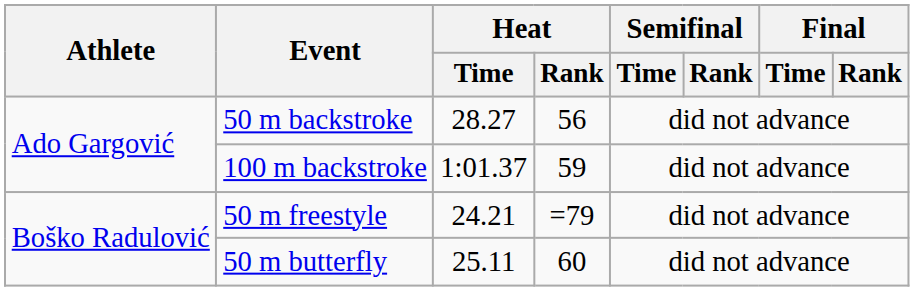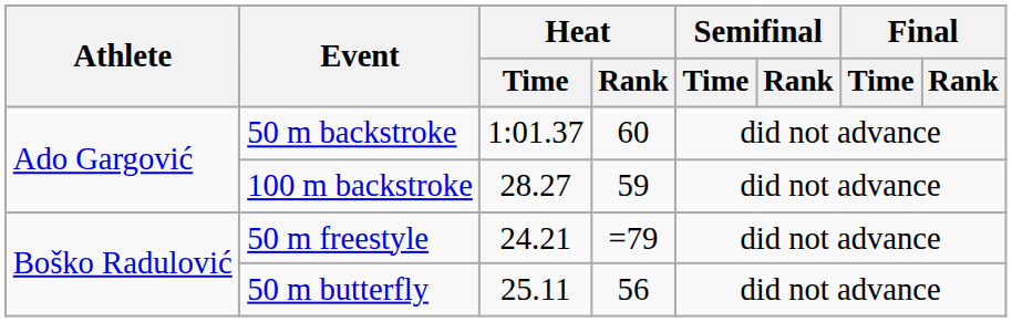50 m backstroke | Heat / Time: 28.27 -> 1:01.37
50 m backstroke | Heat / Rank: 56 -> 60
100 m backstroke | Heat / Time: 1:01.37 -> 28.27
50 m butterfly | Heat / Rank: 60 -> 56
